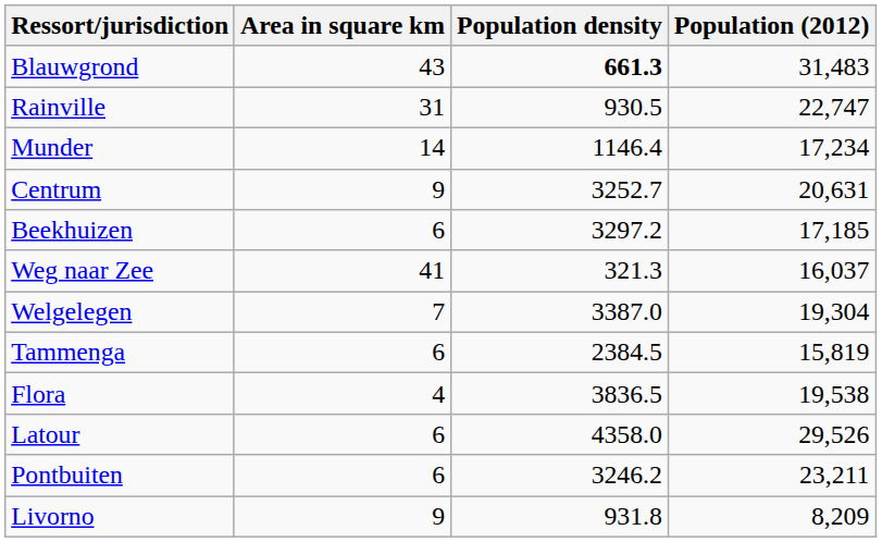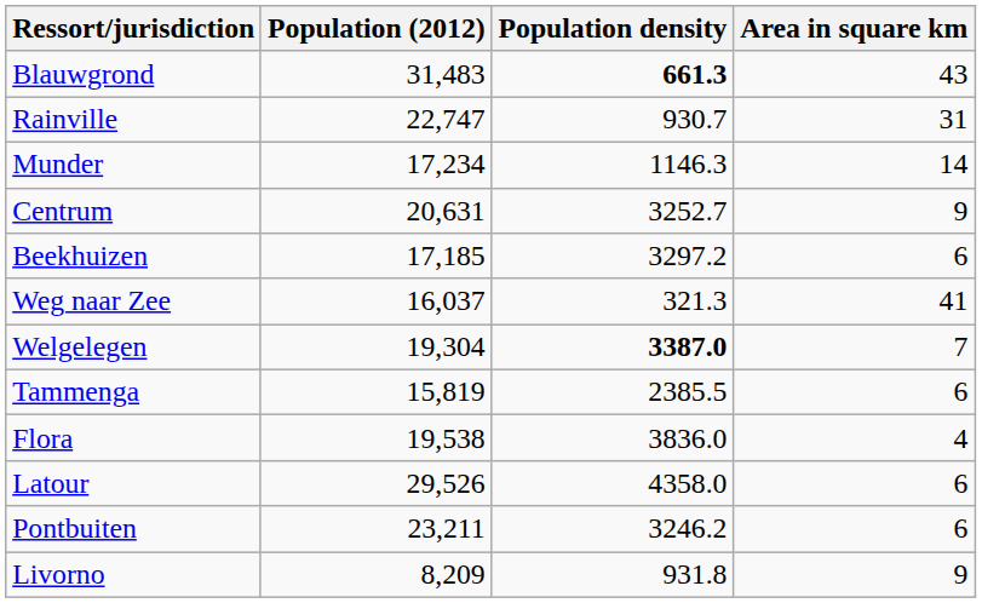columns swapped: Area in square km <-> Population (2012)
Rainville | Population density: 930.5 -> 930.7
Munder | Population density: 1146.4 -> 1146.3
Welgelegen | Population density: normal -> bold
Tammenga | Population density: 2384.5 -> 2385.5
Flora | Population density: 3836.5 -> 3836.0
